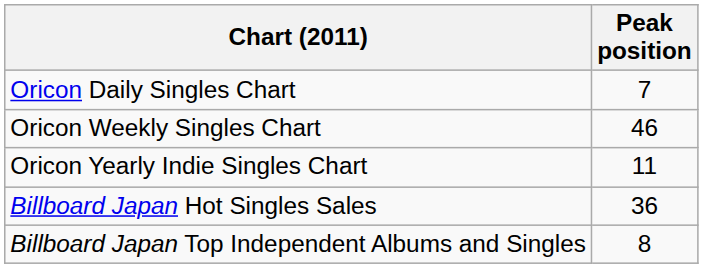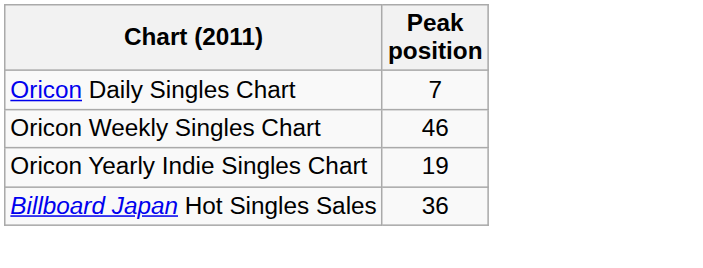Oricon Yearly Indie Singles Chart | Peak position: 11 -> 19
- row: Billboard Japan Top Independent Albums and Singles | 8
